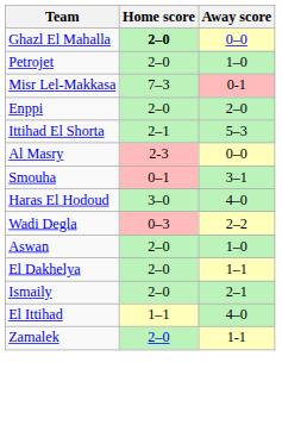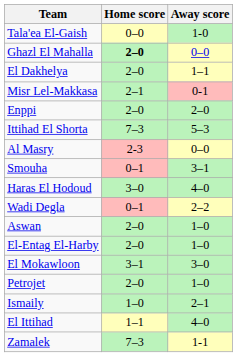+ row: Tala'ea El-Gaish | 0–0 | 1-0
rows swapped: Petrojet <-> El Dakhelya
Misr Lel-Makkasa | Home score: 7–3 -> 2–1
Ittihad El Shorta | Home score: 2–1 -> 7–3
Wadi Degla | Home score: 0–3 -> 0–1
+ row: El-Entag El-Harby | 2–0 | 1–0
+ row: El Mokawloon | 3–1 | 3–0
Ismaily | Home score: 2–0 -> 1–0
Zamalek | Home score: 2–0 -> 7–3
